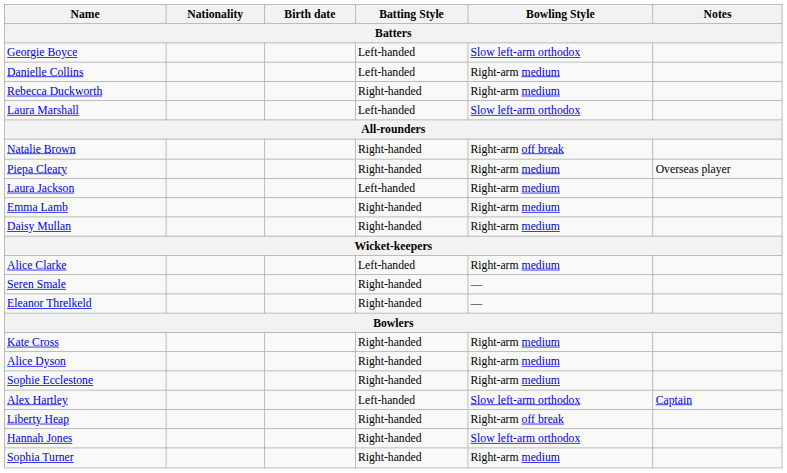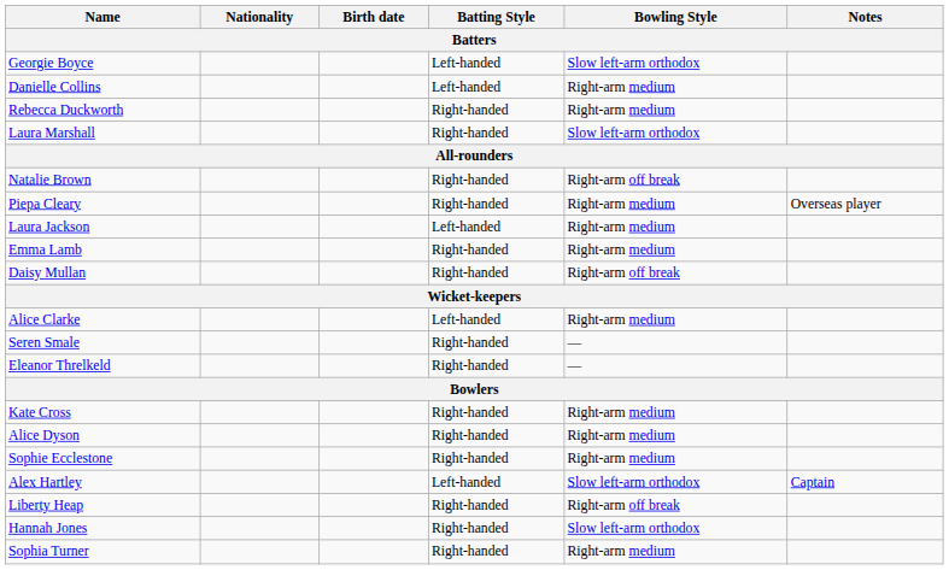Laura Marshall | Batting Style: Left-handed -> Right-handed
Daisy Mullan | Bowling Style: Right-arm medium -> Right-arm off break
